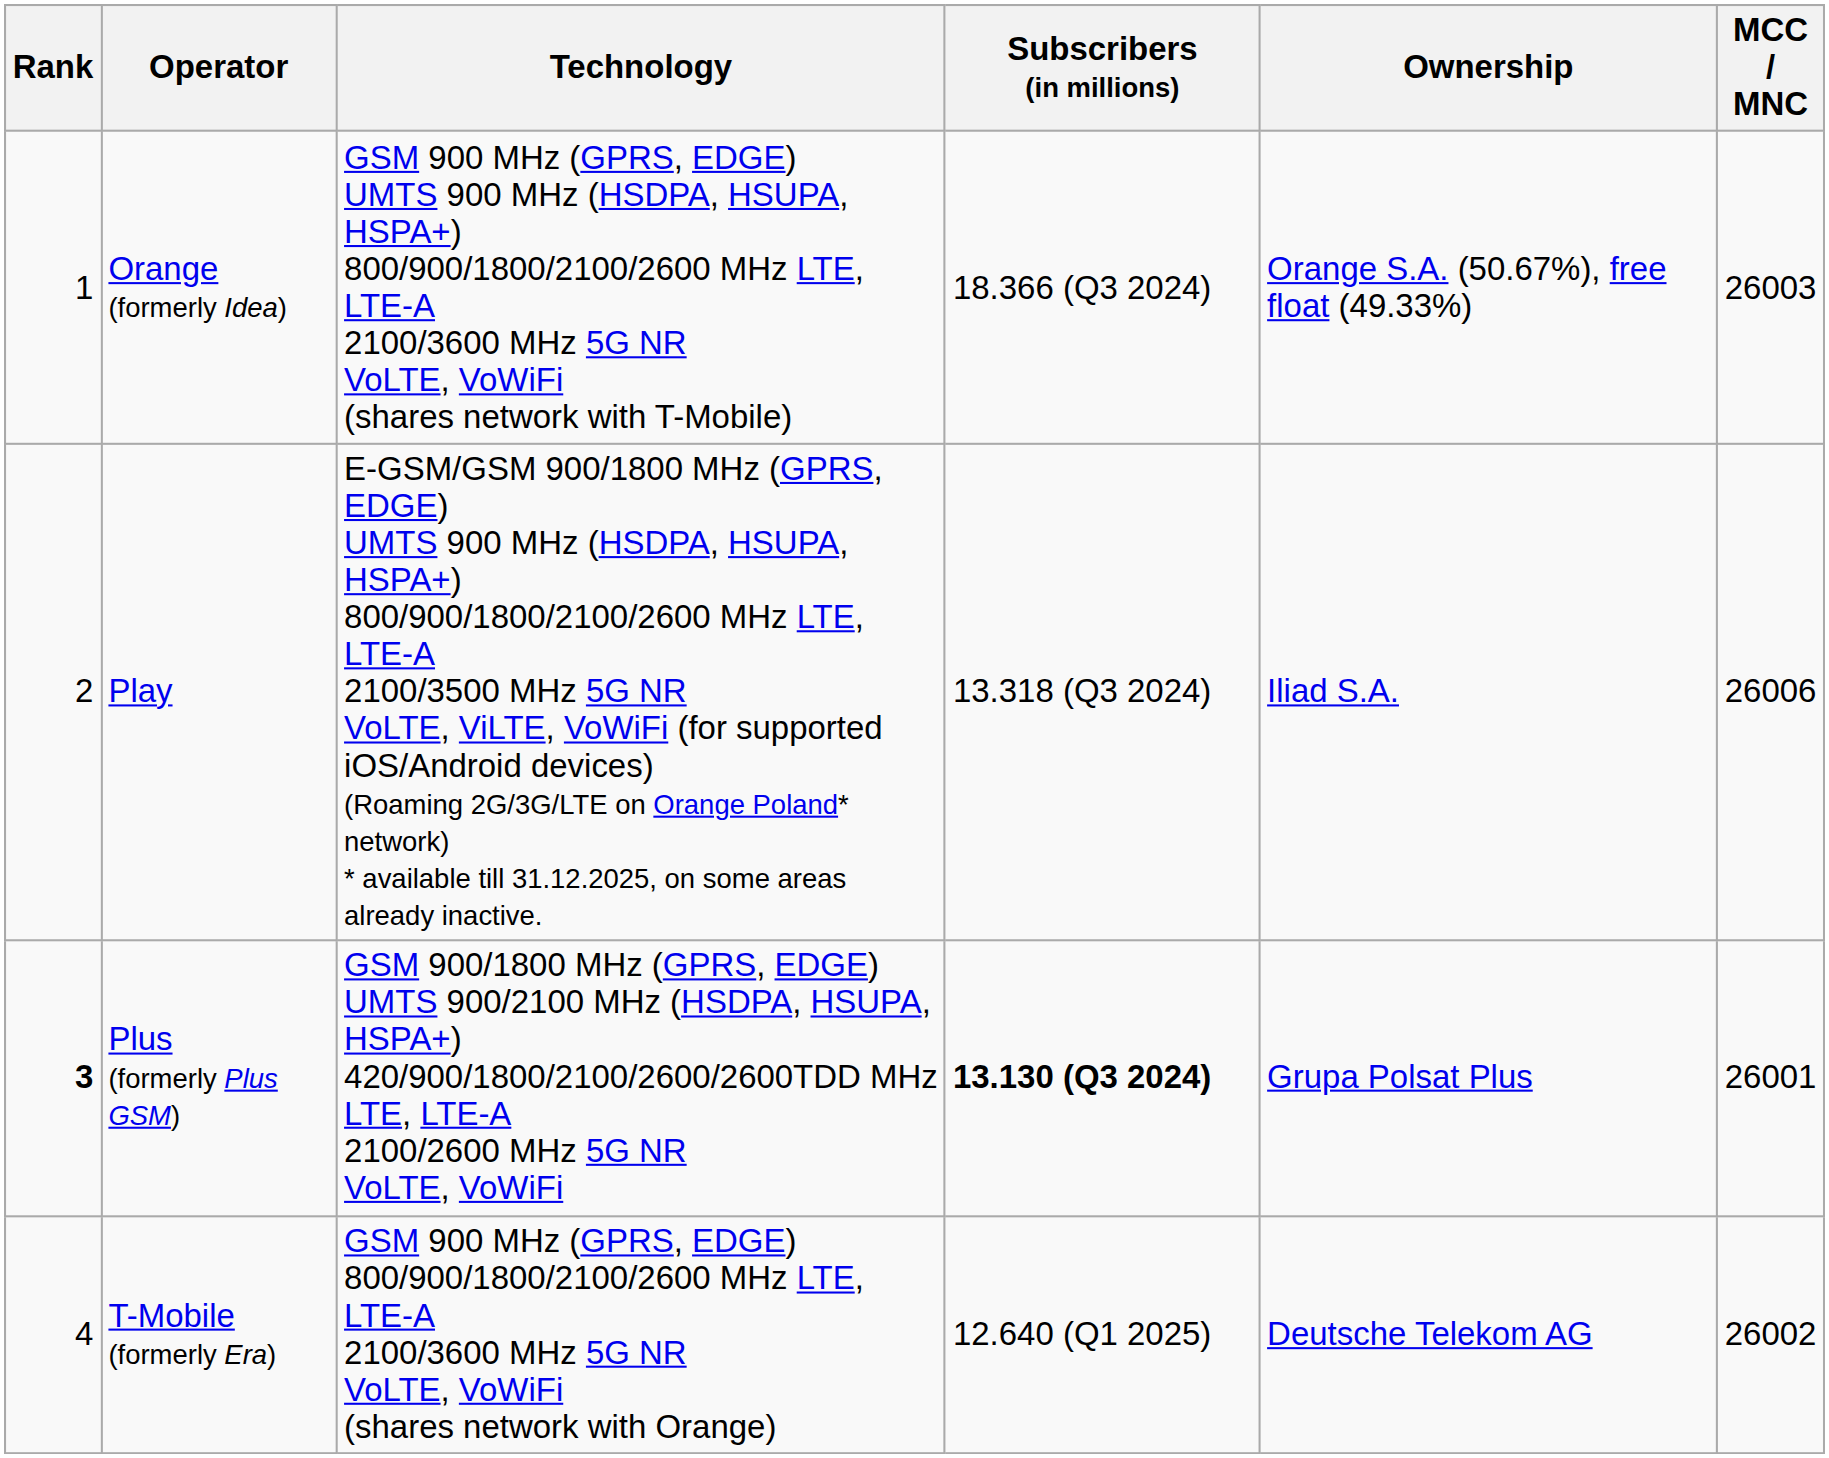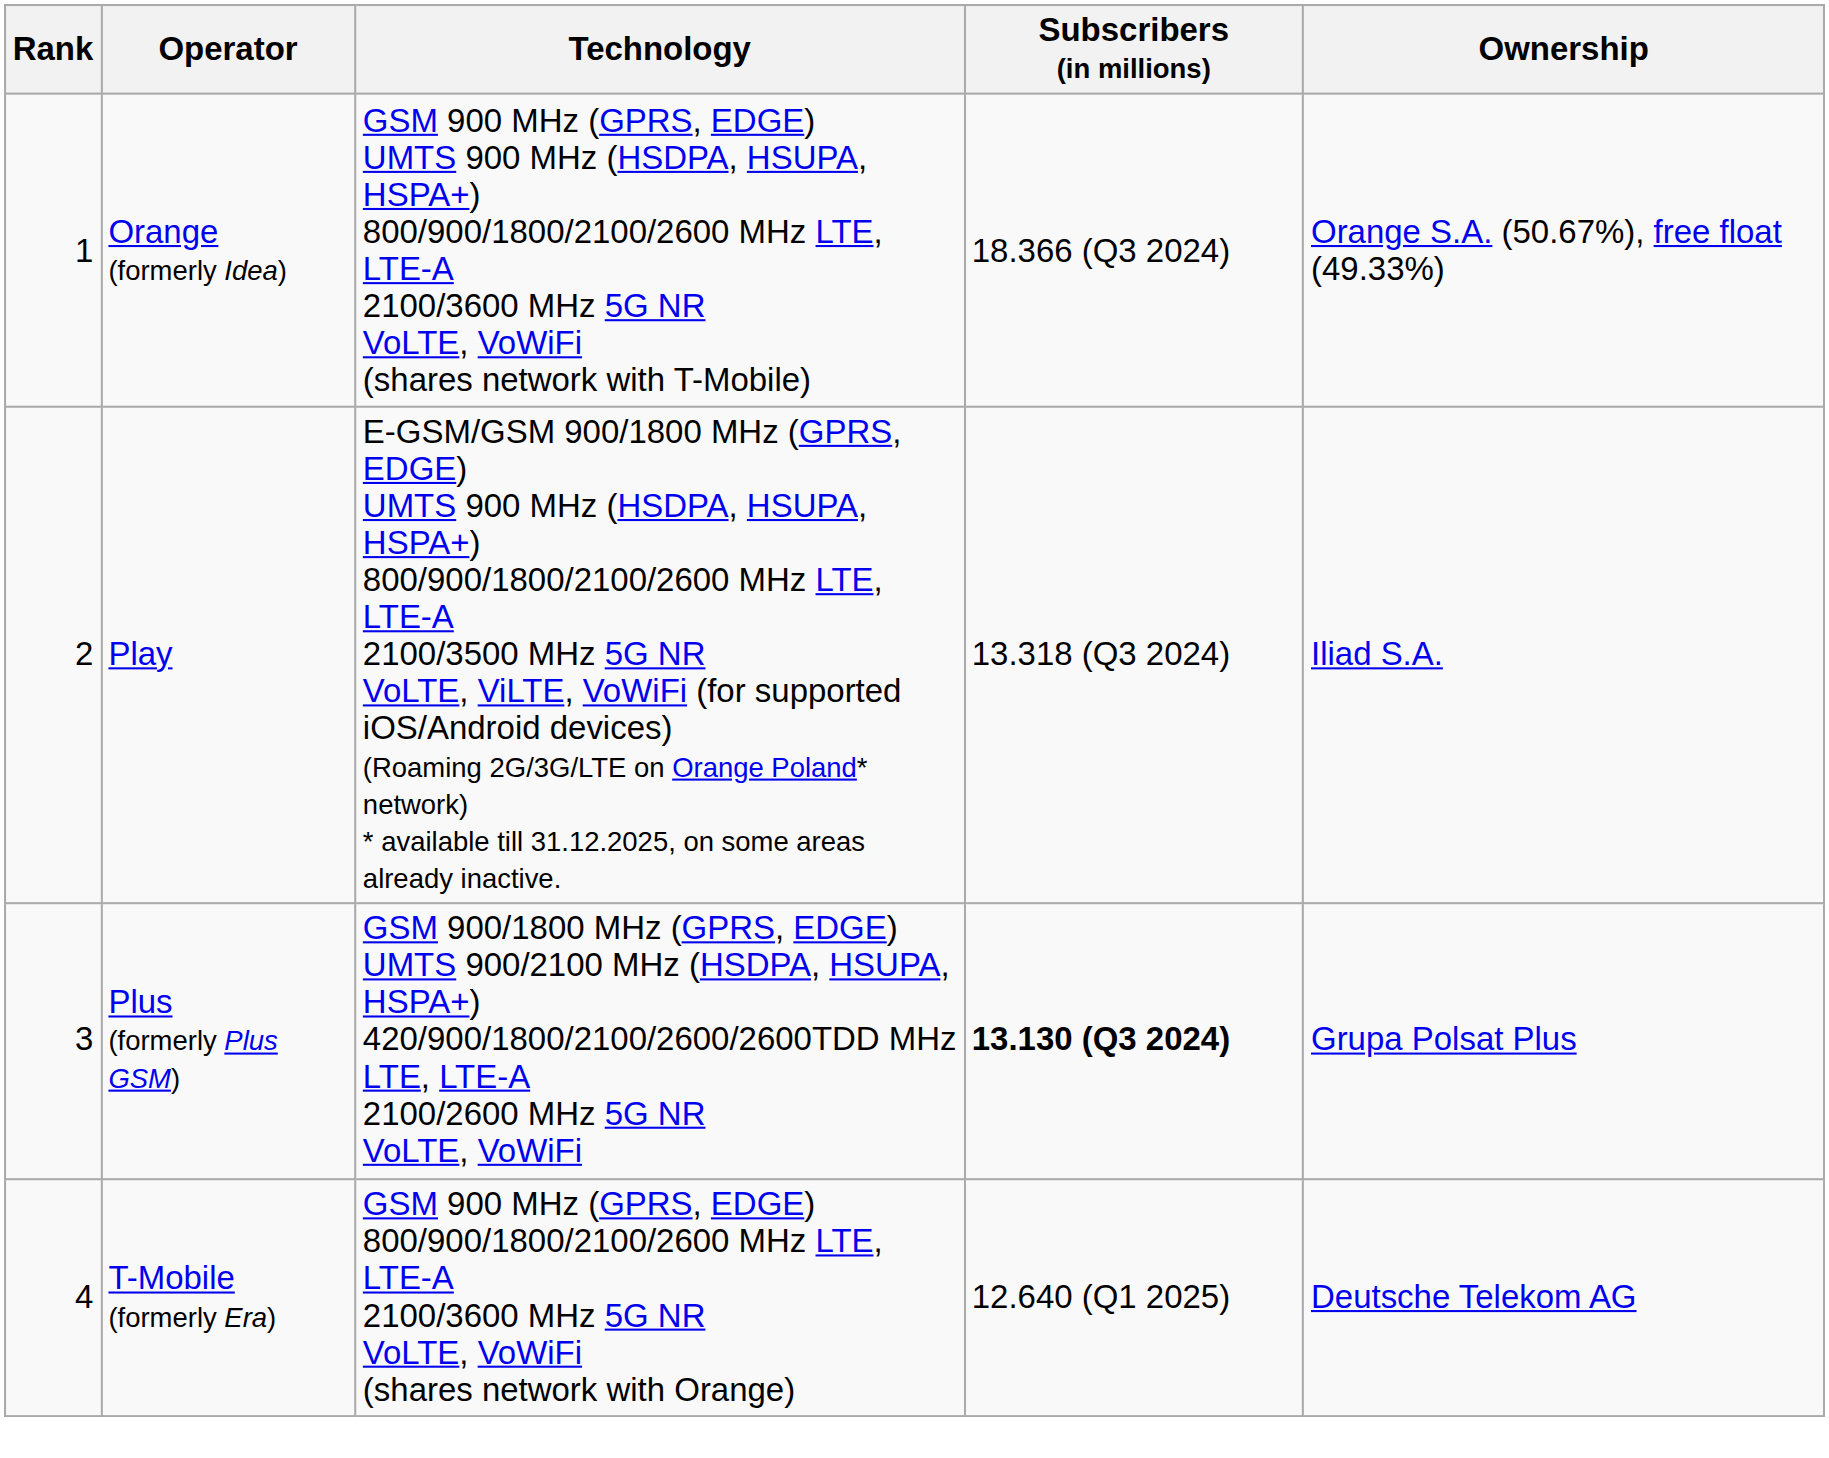- column: MCC / MNC | 26003 | 26006 | 26001 | 26002
Plus (formerly Plus GSM) | Rank: bold -> normal
